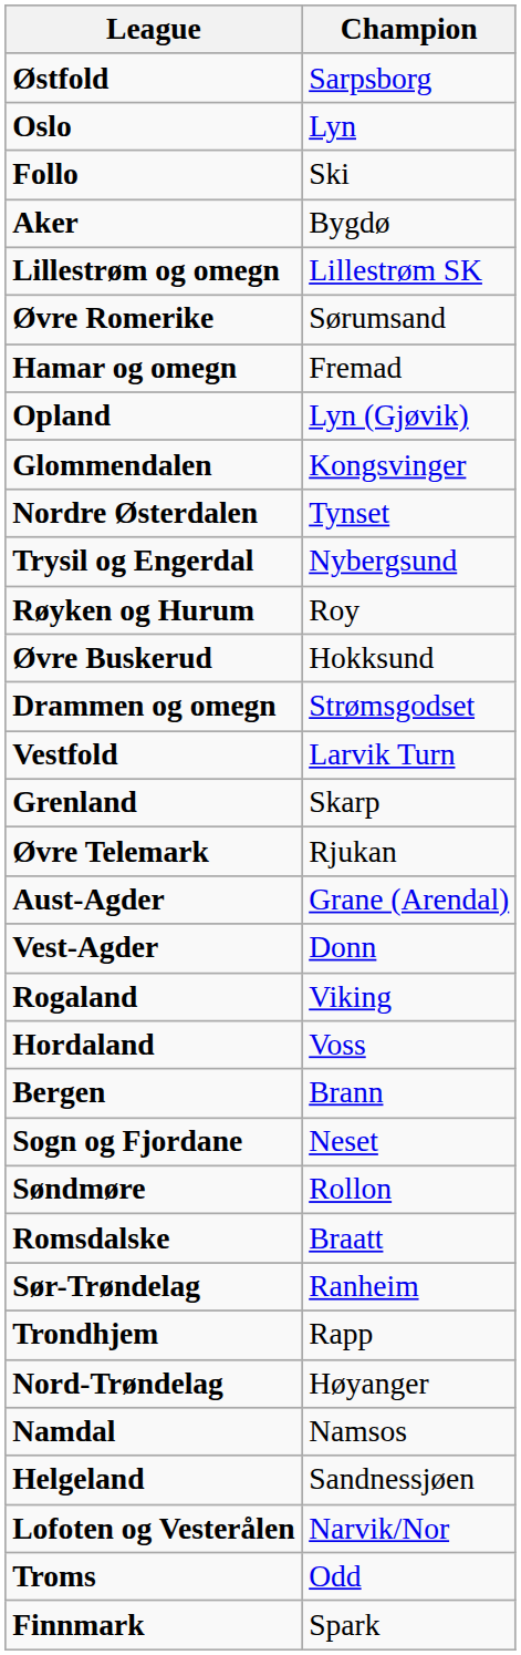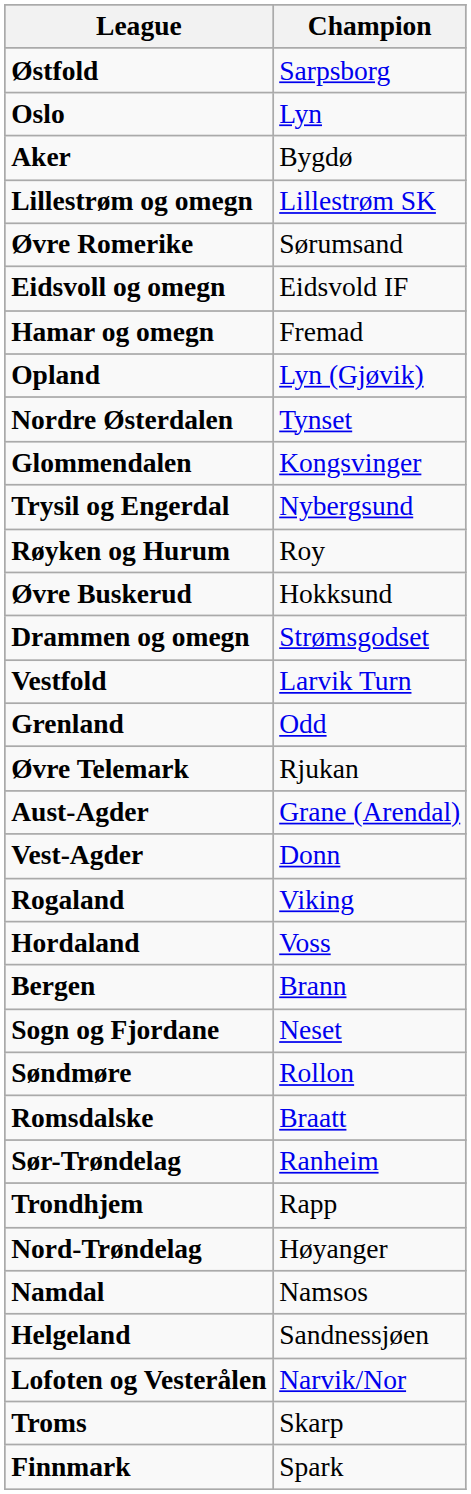- row: Follo | Ski
+ row: Eidsvoll og omegn | Eidsvold IF
rows swapped: Glommendalen <-> Nordre Østerdalen
Grenland | Champion: Skarp -> Odd
Troms | Champion: Odd -> Skarp
